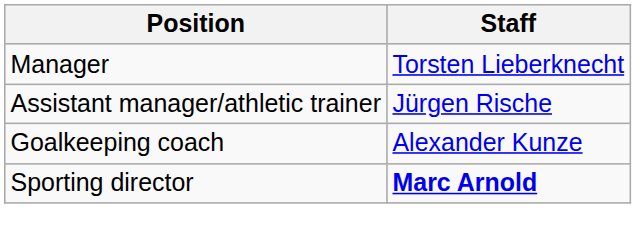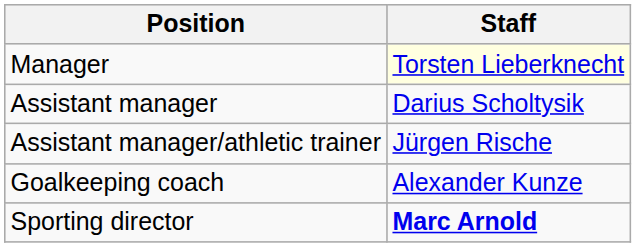Manager | Staff: no background -> lightyellow background
+ row: Assistant manager | Darius Scholtysik
